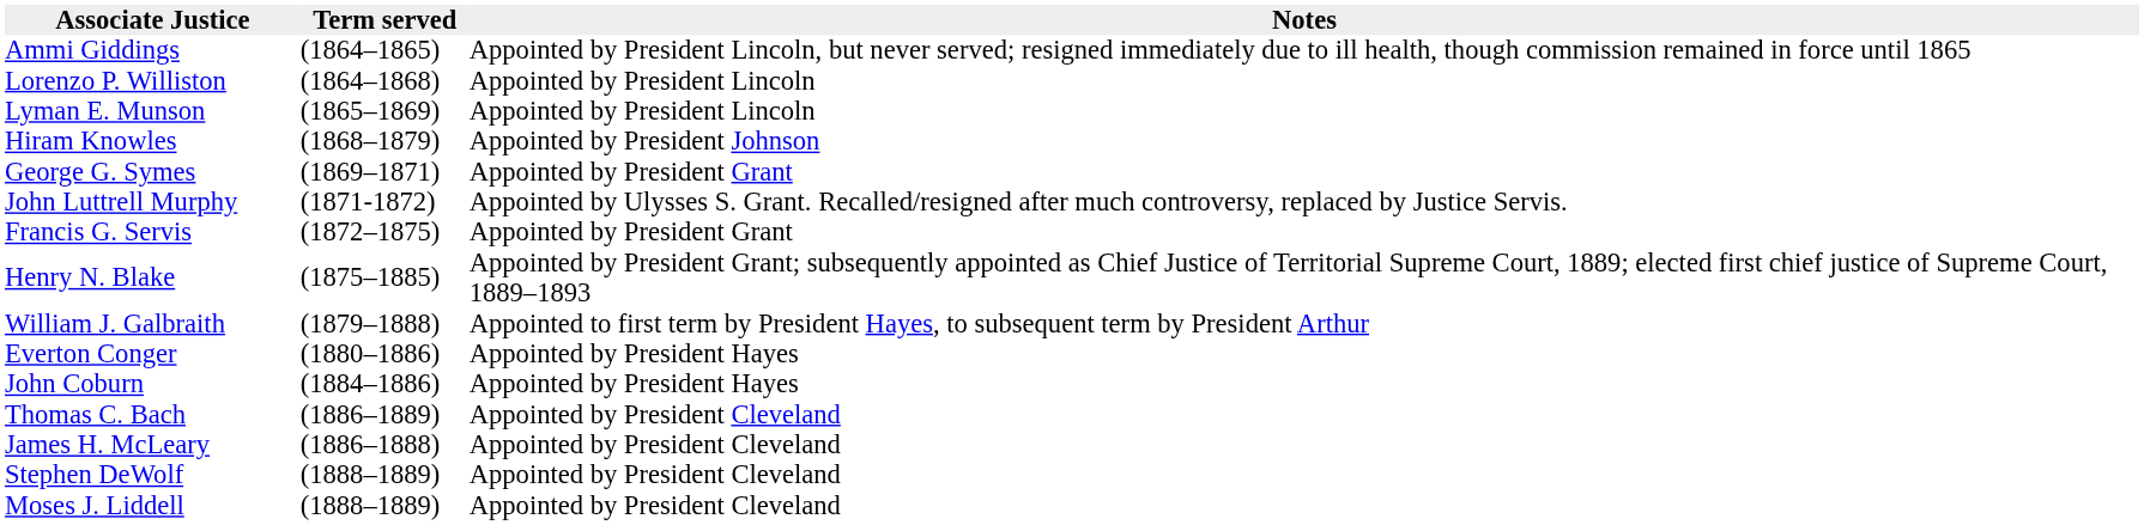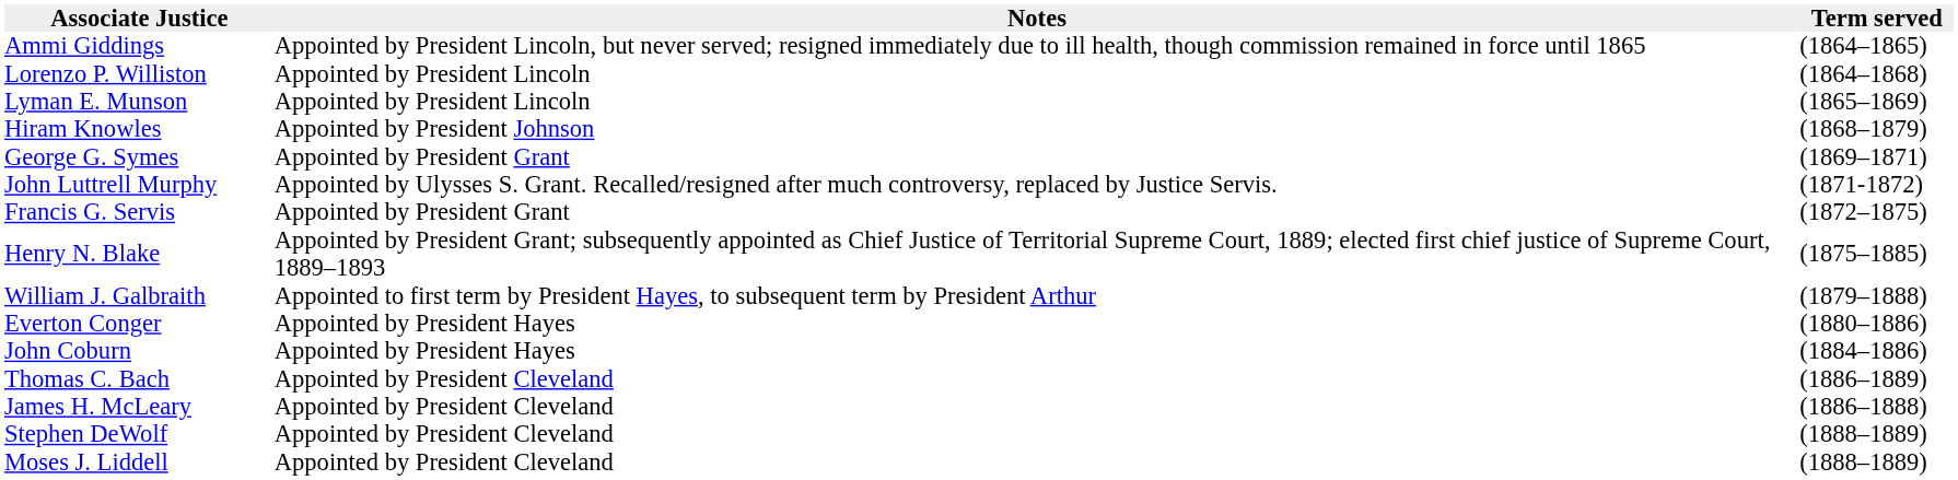columns swapped: Term served <-> Notes
